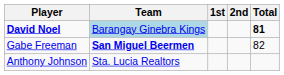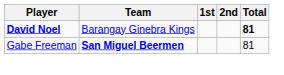David Noel | Team: lightblue background -> no background
Gabe Freeman | Total: 82 -> 81
- row: Anthony Johnson | Sta. Lucia Realtors
